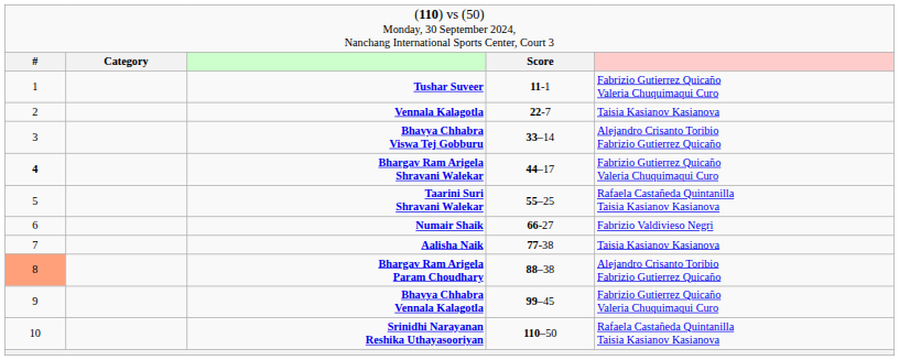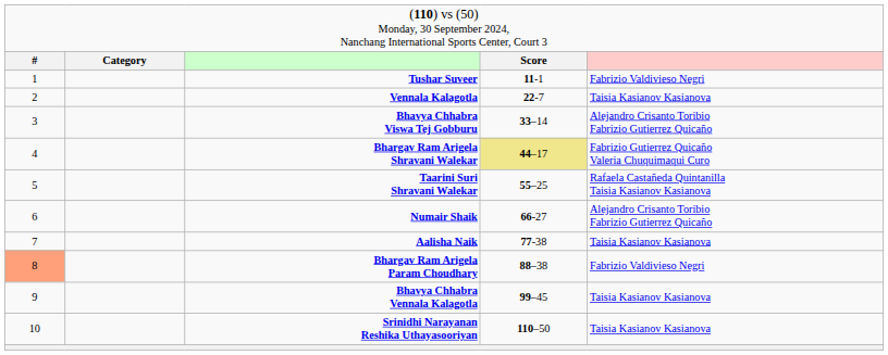Tushar Suveer | column 5: Fabrizio Gutierrez Quicaño Valeria Chuquimaqui Curo -> Fabrizio Valdivieso Negri
Bhargav Ram Arigela Shravani Walekar | column 1: bold -> normal
Bhargav Ram Arigela Shravani Walekar | column 4: no background -> khaki background
Numair Shaik | column 5: Fabrizio Valdivieso Negri -> Alejandro Crisanto Toribio Fabrizio Gutierrez Quicaño
Bhargav Ram Arigela Param Choudhary | column 5: Alejandro Crisanto Toribio Fabrizio Gutierrez Quicaño -> Fabrizio Valdivieso Negri
Bhavya Chhabra Vennala Kalagotla | column 5: Fabrizio Gutierrez Quicaño Valeria Chuquimaqui Curo -> Taisia Kasianov Kasianova
Srinidhi Narayanan Reshika Uthayasooriyan | column 5: Rafaela Castañeda Quintanilla Taisia Kasianov Kasianova -> Taisia Kasianov Kasianova
